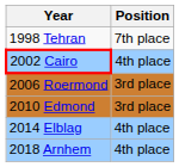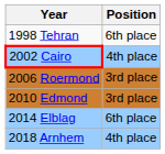1998 Tehran | Position: 7th place -> 6th place
2014 Elblag | Position: 4th place -> 6th place
